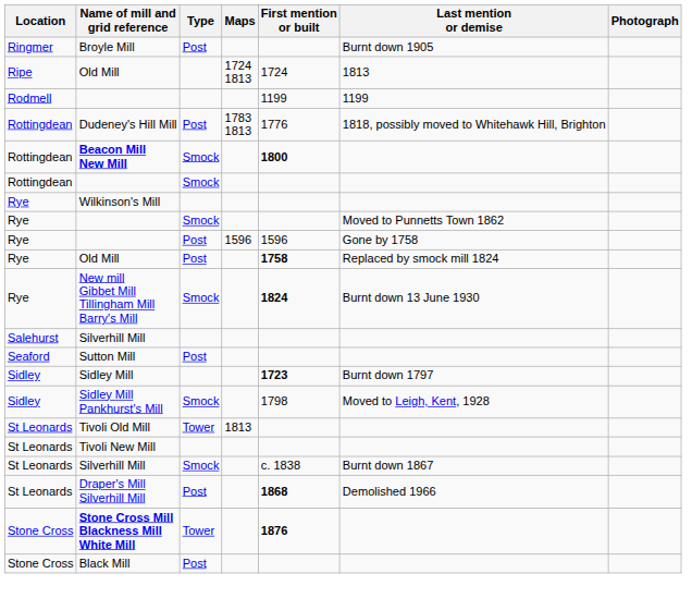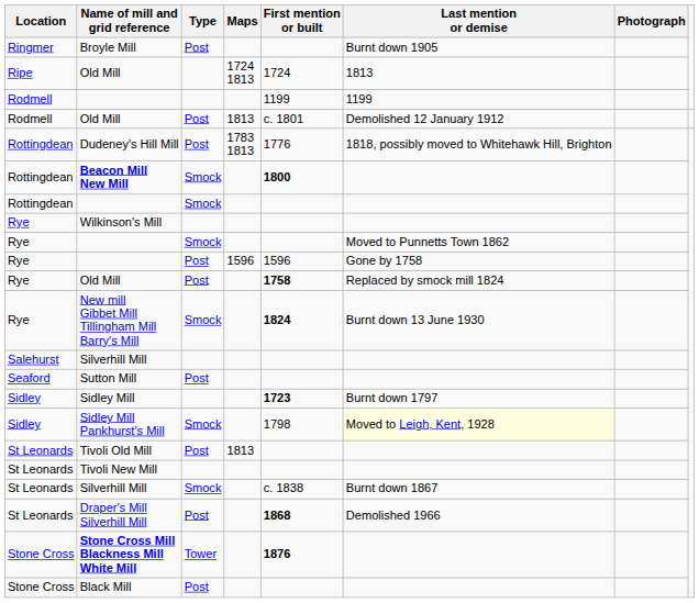+ row: Rodmell | Old Mill | Post | 1813 | c. 1801 | Demolished 12 January 1912
Sidley Mill Pankhurst's Mill | Last mention or demise: no background -> lightyellow background
Tivoli Old Mill | Type: Tower -> Post
